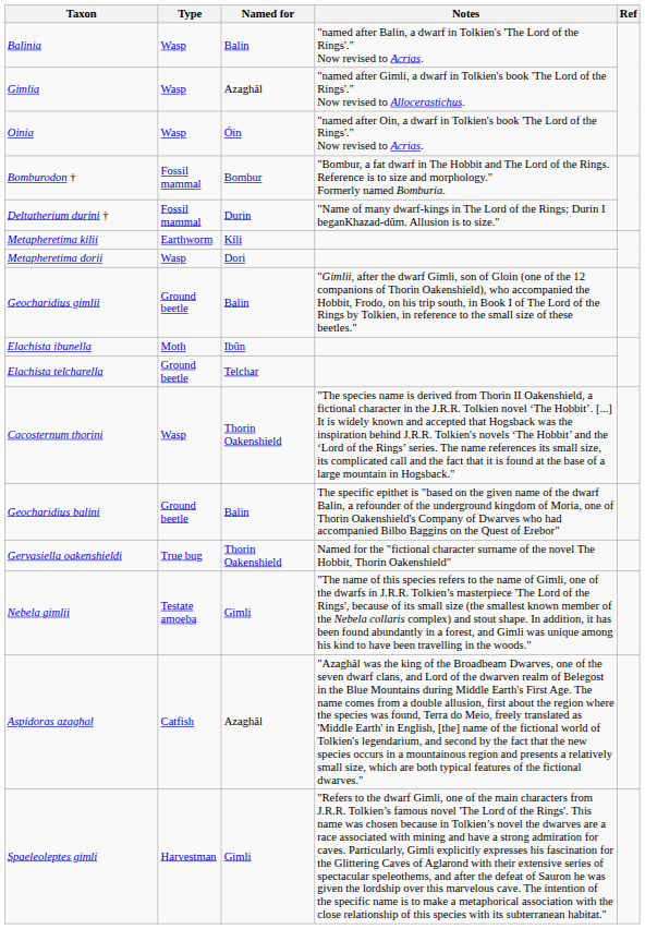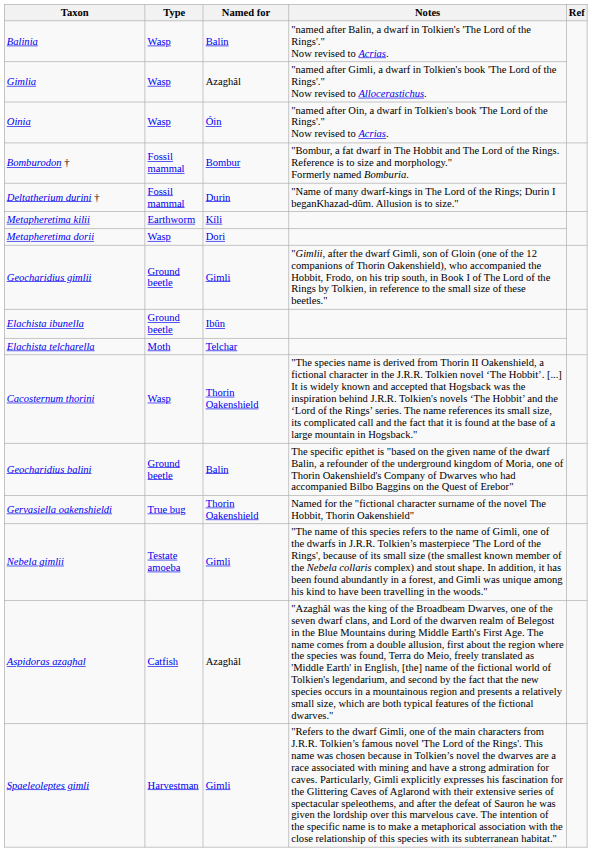Geocharidius gimlii | Named for: Balin -> Gimli
Elachista ibunella | Type: Moth -> Ground beetle
Elachista telcharella | Type: Ground beetle -> Moth
